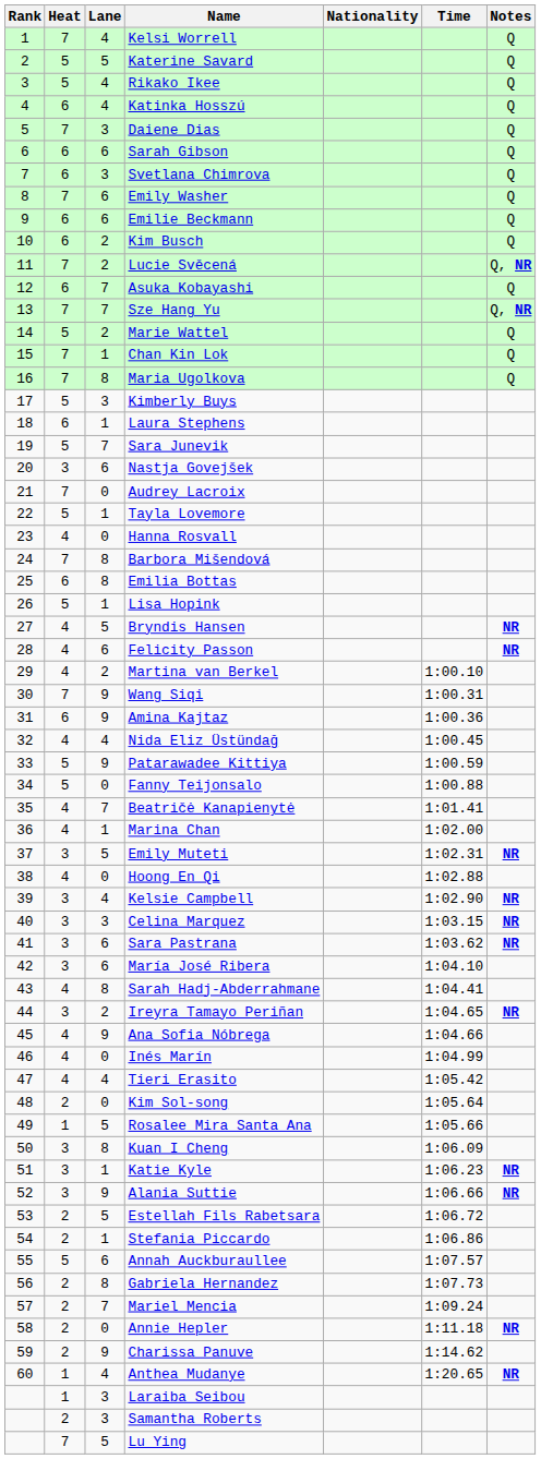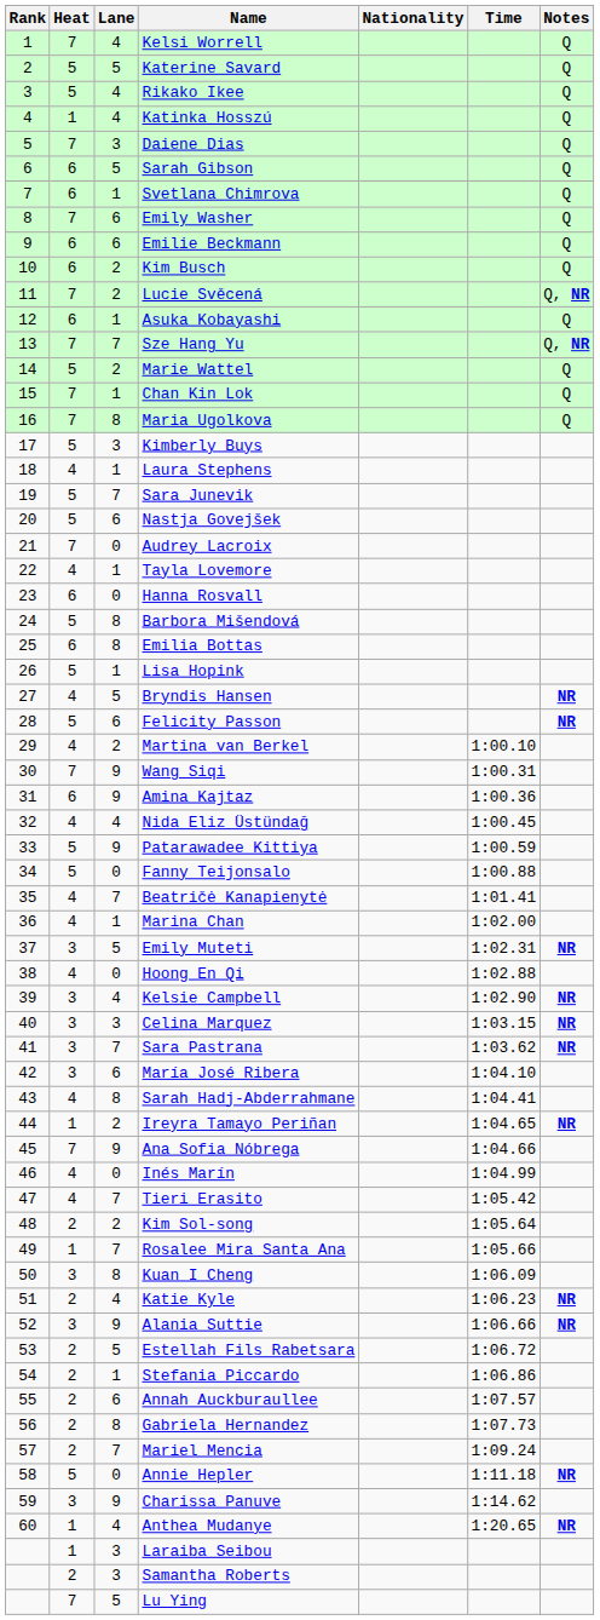Katinka Hosszú | Heat: 6 -> 1
Sarah Gibson | Lane: 6 -> 5
Svetlana Chimrova | Lane: 3 -> 1
Asuka Kobayashi | Lane: 7 -> 1
Laura Stephens | Heat: 6 -> 4
Nastja Govejšek | Heat: 3 -> 5
Tayla Lovemore | Heat: 5 -> 4
Hanna Rosvall | Heat: 4 -> 6
Barbora Mišendová | Heat: 7 -> 5
Felicity Passon | Heat: 4 -> 5
Sara Pastrana | Lane: 6 -> 7
Ireyra Tamayo Periñan | Heat: 3 -> 1
Ana Sofia Nóbrega | Heat: 4 -> 7
Tieri Erasito | Lane: 4 -> 7
Kim Sol-song | Lane: 0 -> 2
Rosalee Mira Santa Ana | Lane: 5 -> 7
Katie Kyle | Heat: 3 -> 2
Katie Kyle | Lane: 1 -> 4
Annah Auckburaullee | Heat: 5 -> 2
Annie Hepler | Heat: 2 -> 5
Charissa Panuve | Heat: 2 -> 3
